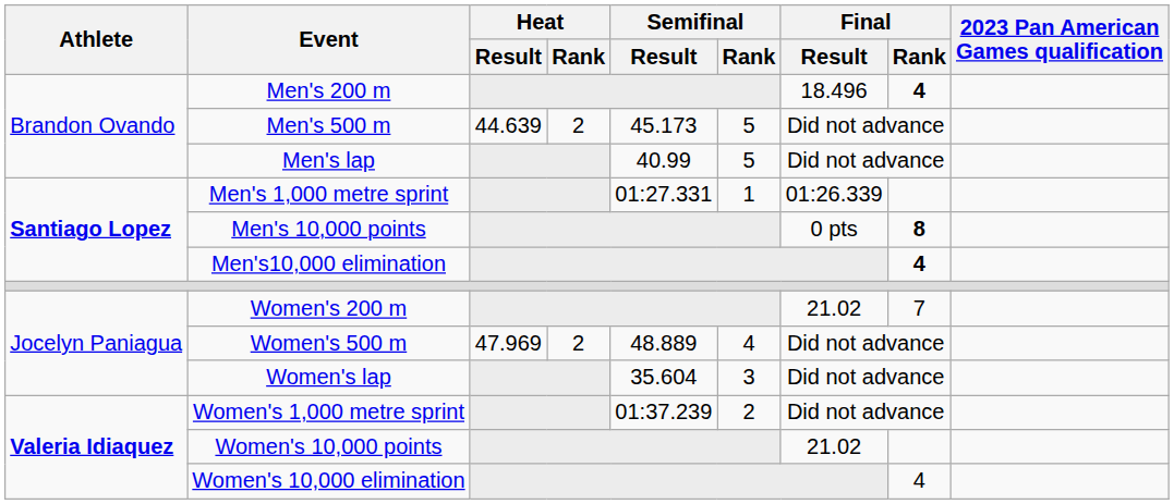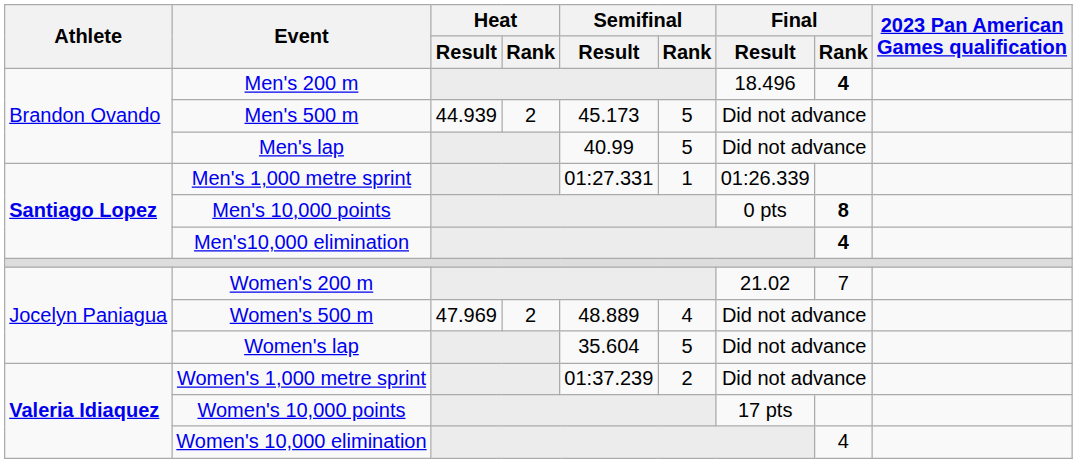Men's 500 m | Heat / Result: 44.639 -> 44.939
Women's lap | Semifinal / Rank: 3 -> 5
Women's 10,000 points | Final / Result: 21.02 -> 17 pts
